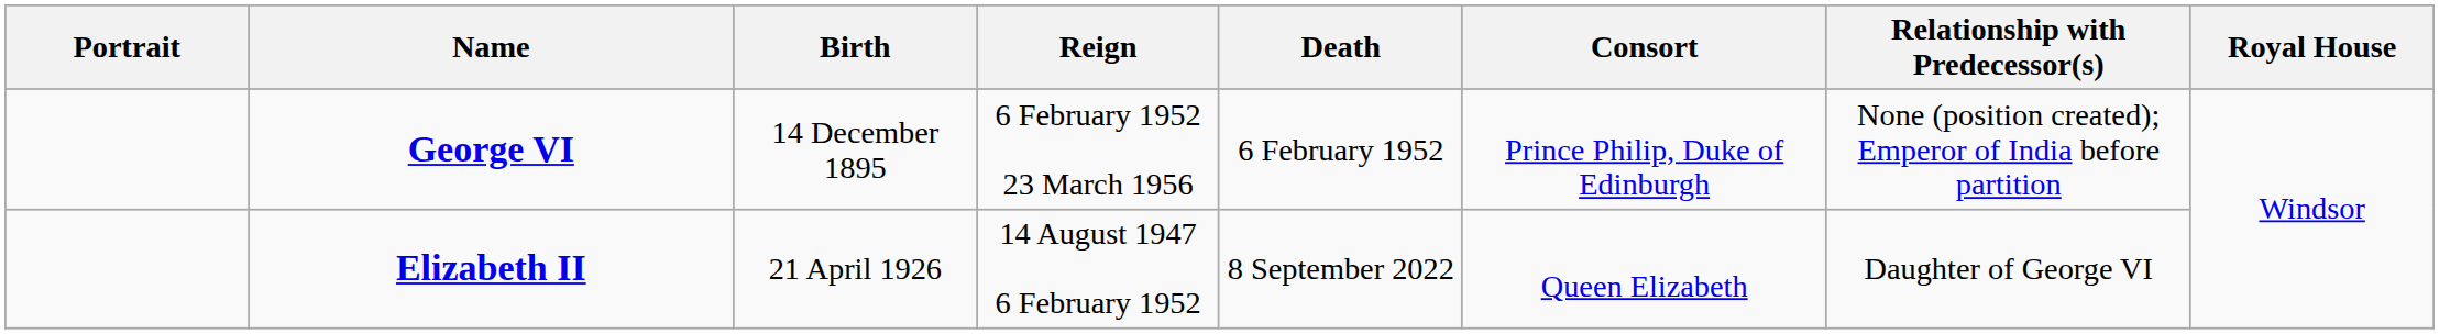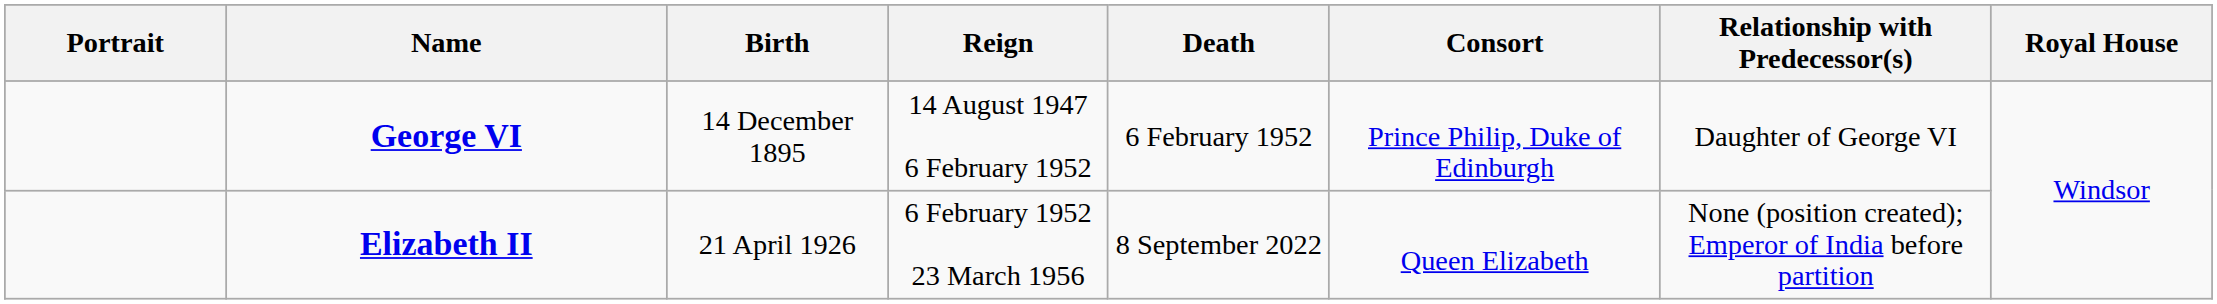George VI | Reign: 6 February 1952 23 March 1956 -> 14 August 1947 6 February 1952
George VI | Relationship with Predecessor(s): None (position created); Emperor of India before partition -> Daughter of George VI
Elizabeth II | Reign: 14 August 1947 6 February 1952 -> 6 February 1952 23 March 1956
Elizabeth II | Relationship with Predecessor(s): Daughter of George VI -> None (position created); Emperor of India before partition
